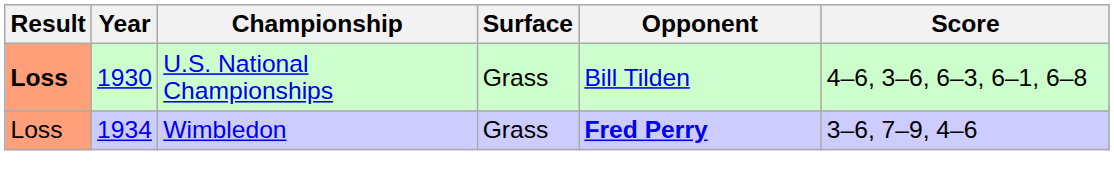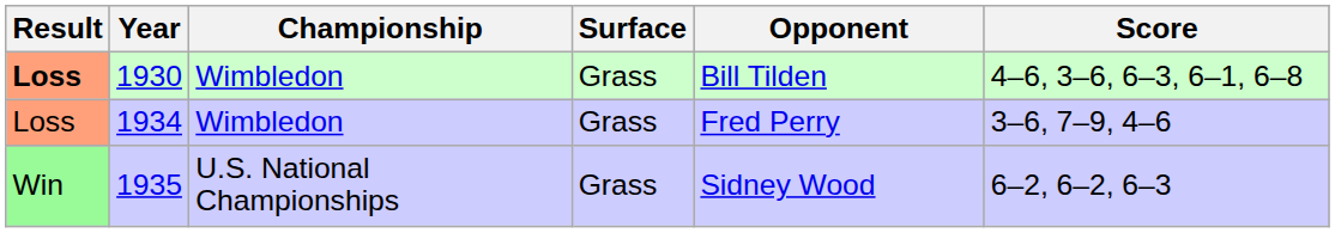1930 | Championship: U.S. National Championships -> Wimbledon
1934 | Opponent: bold -> normal
+ row: Win | 1935 | U.S. National Championships | Grass | Sidney Wood | 6–2, 6–2, 6–3
